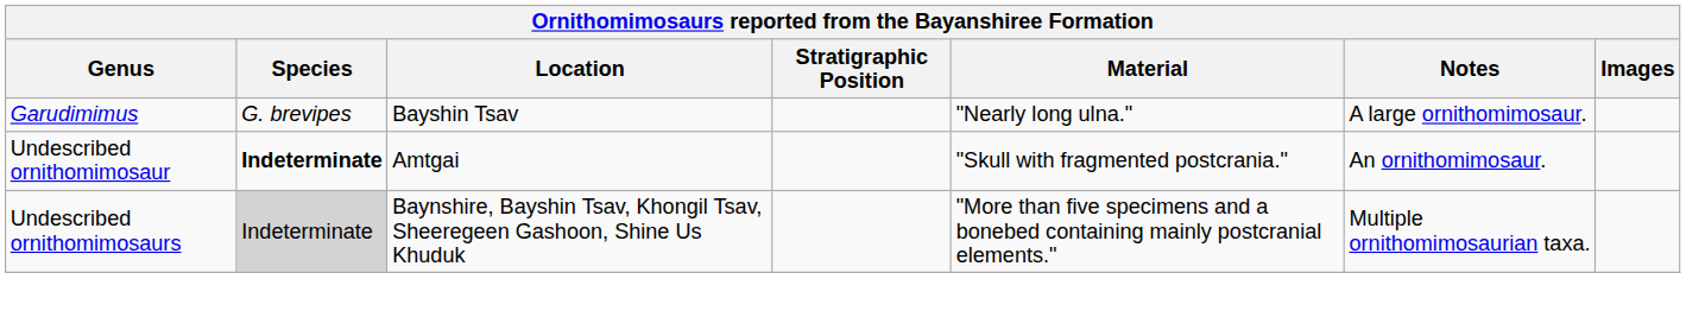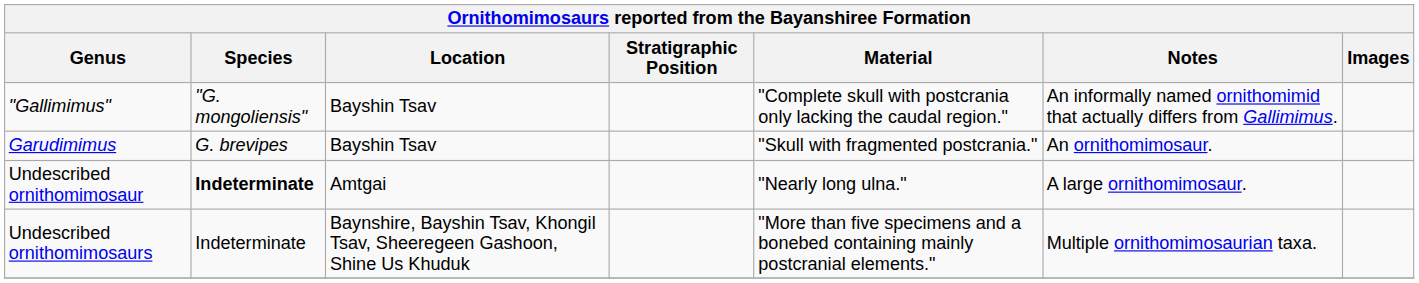+ row: "Gallimimus" | "G. mongoliensis" | Bayshin Tsav | "Complete skull with postcrania only lacking the caudal region." | An informally named ornithomimid that actually differs from Gallimimus.
Garudimimus | Material: "Nearly long ulna." -> "Skull with fragmented postcrania."
Garudimimus | Notes: A large ornithomimosaur. -> An ornithomimosaur.
Undescribed ornithomimosaur | Material: "Skull with fragmented postcrania." -> "Nearly long ulna."
Undescribed ornithomimosaur | Notes: An ornithomimosaur. -> A large ornithomimosaur.
Undescribed ornithomimosaurs | Species: lightgrey background -> no background
